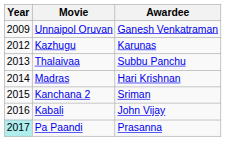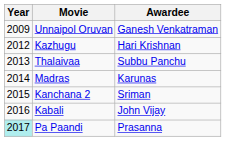Kazhugu | Awardee: Karunas -> Hari Krishnan
Madras | Awardee: Hari Krishnan -> Karunas
